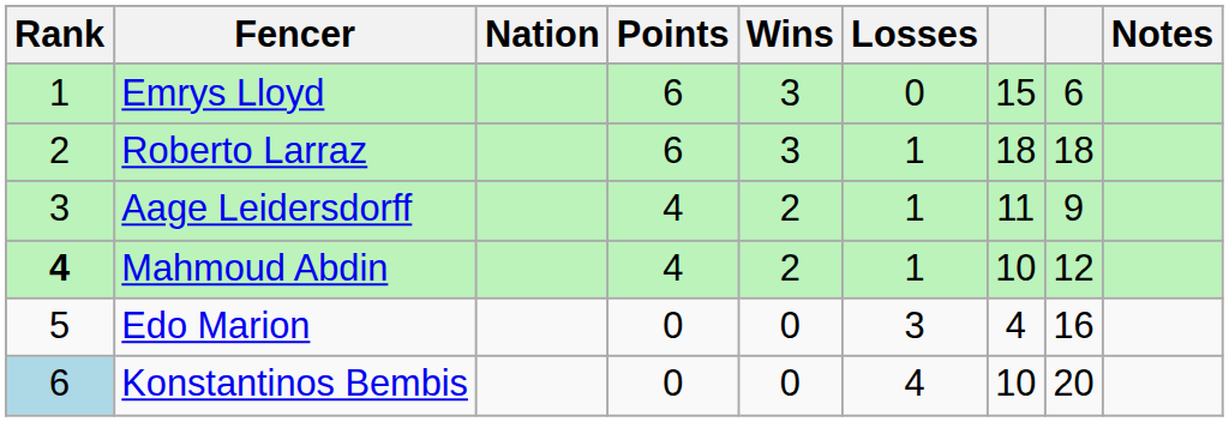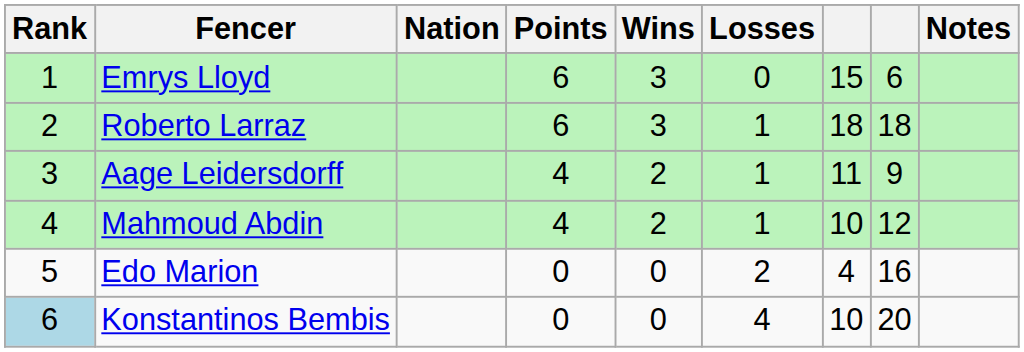Mahmoud Abdin | Rank: bold -> normal
Edo Marion | Losses: 3 -> 2
